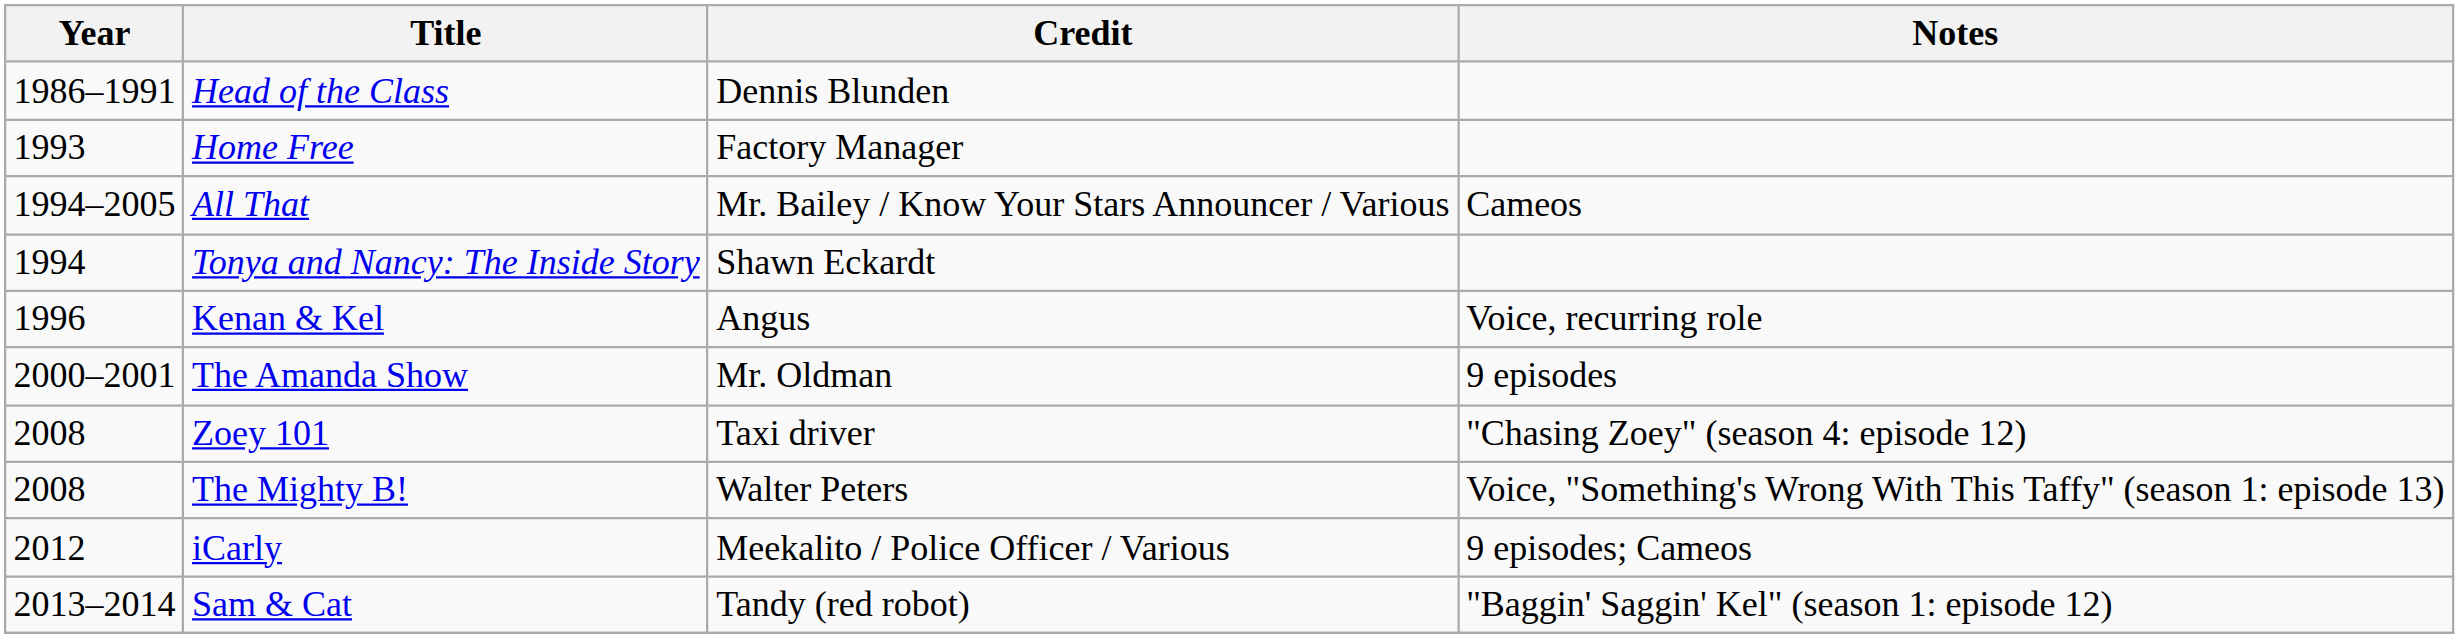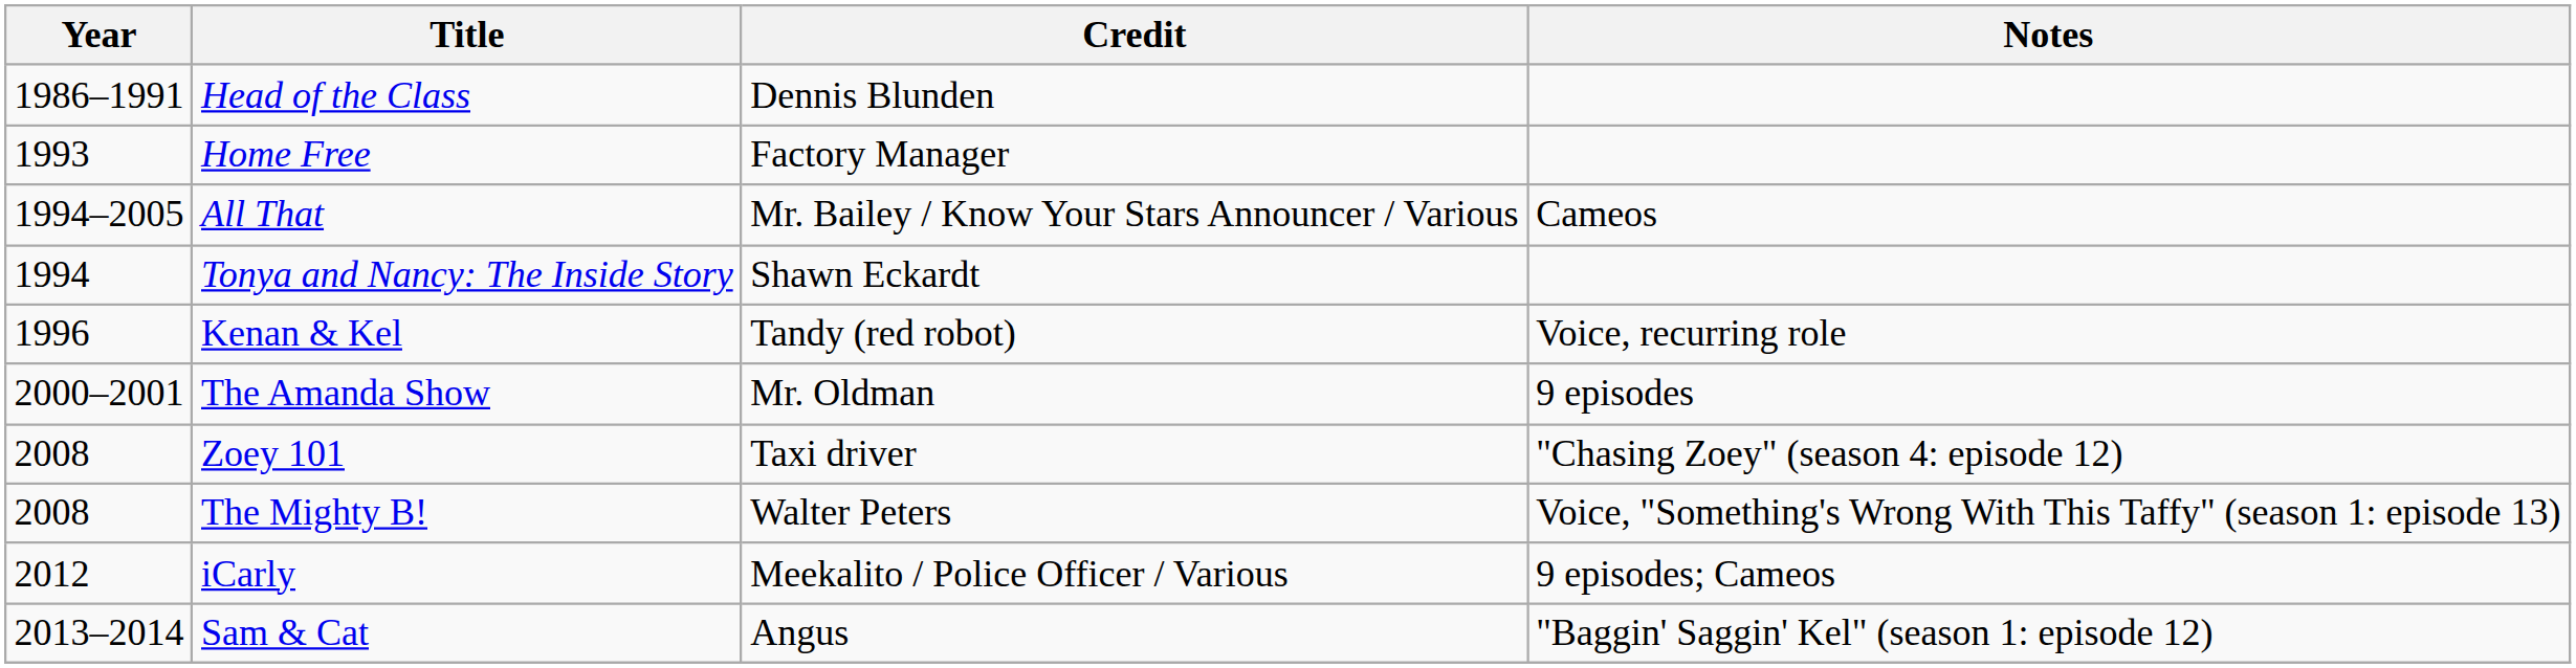Kenan & Kel | Credit: Angus -> Tandy (red robot)
Sam & Cat | Credit: Tandy (red robot) -> Angus
